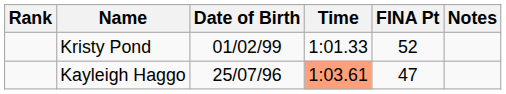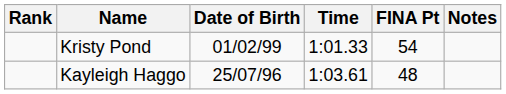Kristy Pond | FINA Pt: 52 -> 54
Kayleigh Haggo | Time: lightsalmon background -> no background
Kayleigh Haggo | FINA Pt: 47 -> 48
